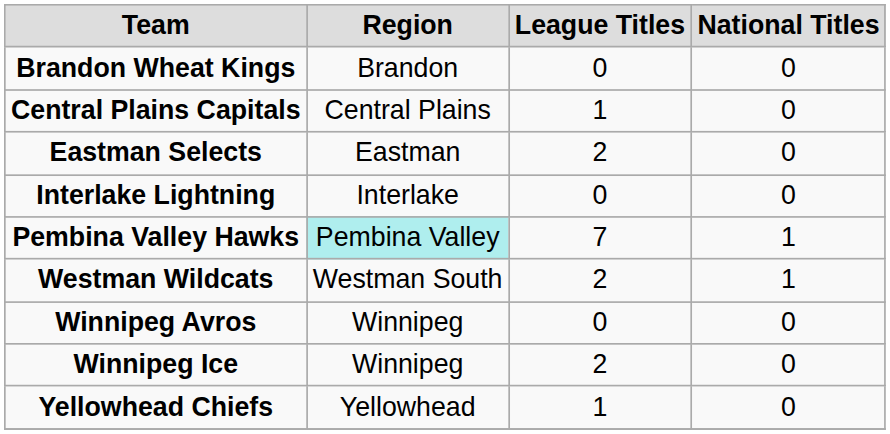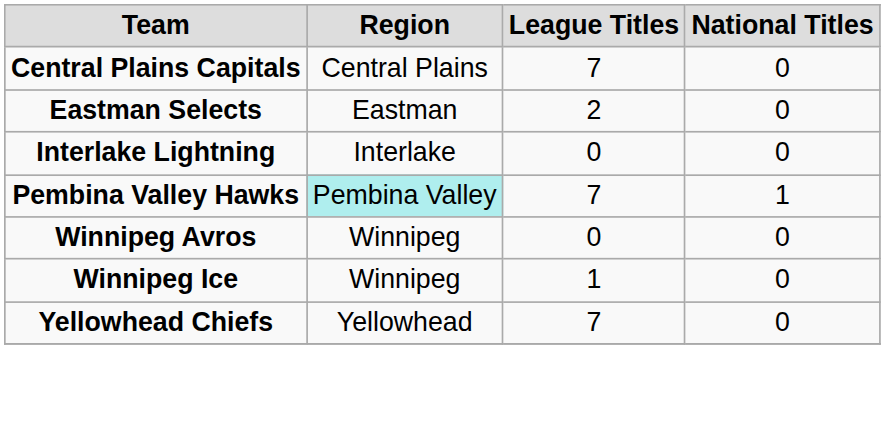- row: Brandon Wheat Kings | Brandon | 0 | 0
Central Plains Capitals | League Titles: 1 -> 7
- row: Westman Wildcats | Westman South | 2 | 1
Winnipeg Ice | League Titles: 2 -> 1
Yellowhead Chiefs | League Titles: 1 -> 7
